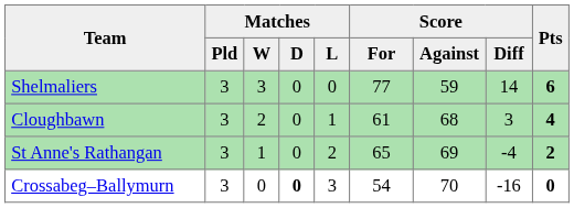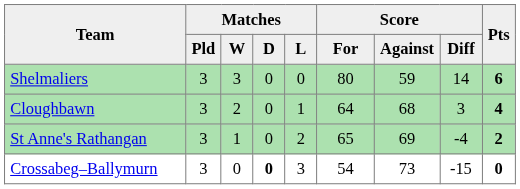Shelmaliers | Score / For: 77 -> 80
Cloughbawn | Score / For: 61 -> 64
Crossabeg–Ballymurn | Score / Against: 70 -> 73
Crossabeg–Ballymurn | Score / Diff: -16 -> -15
